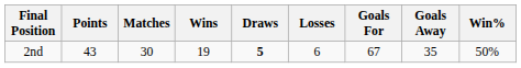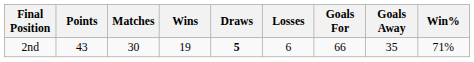2nd | Goals For: 67 -> 66
2nd | Win%: 50% -> 71%
